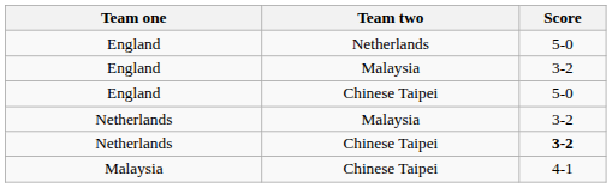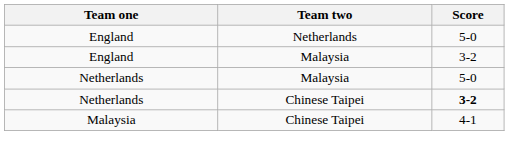- row: England | Chinese Taipei | 5-0
Netherlands / Malaysia | Score: 3-2 -> 5-0
